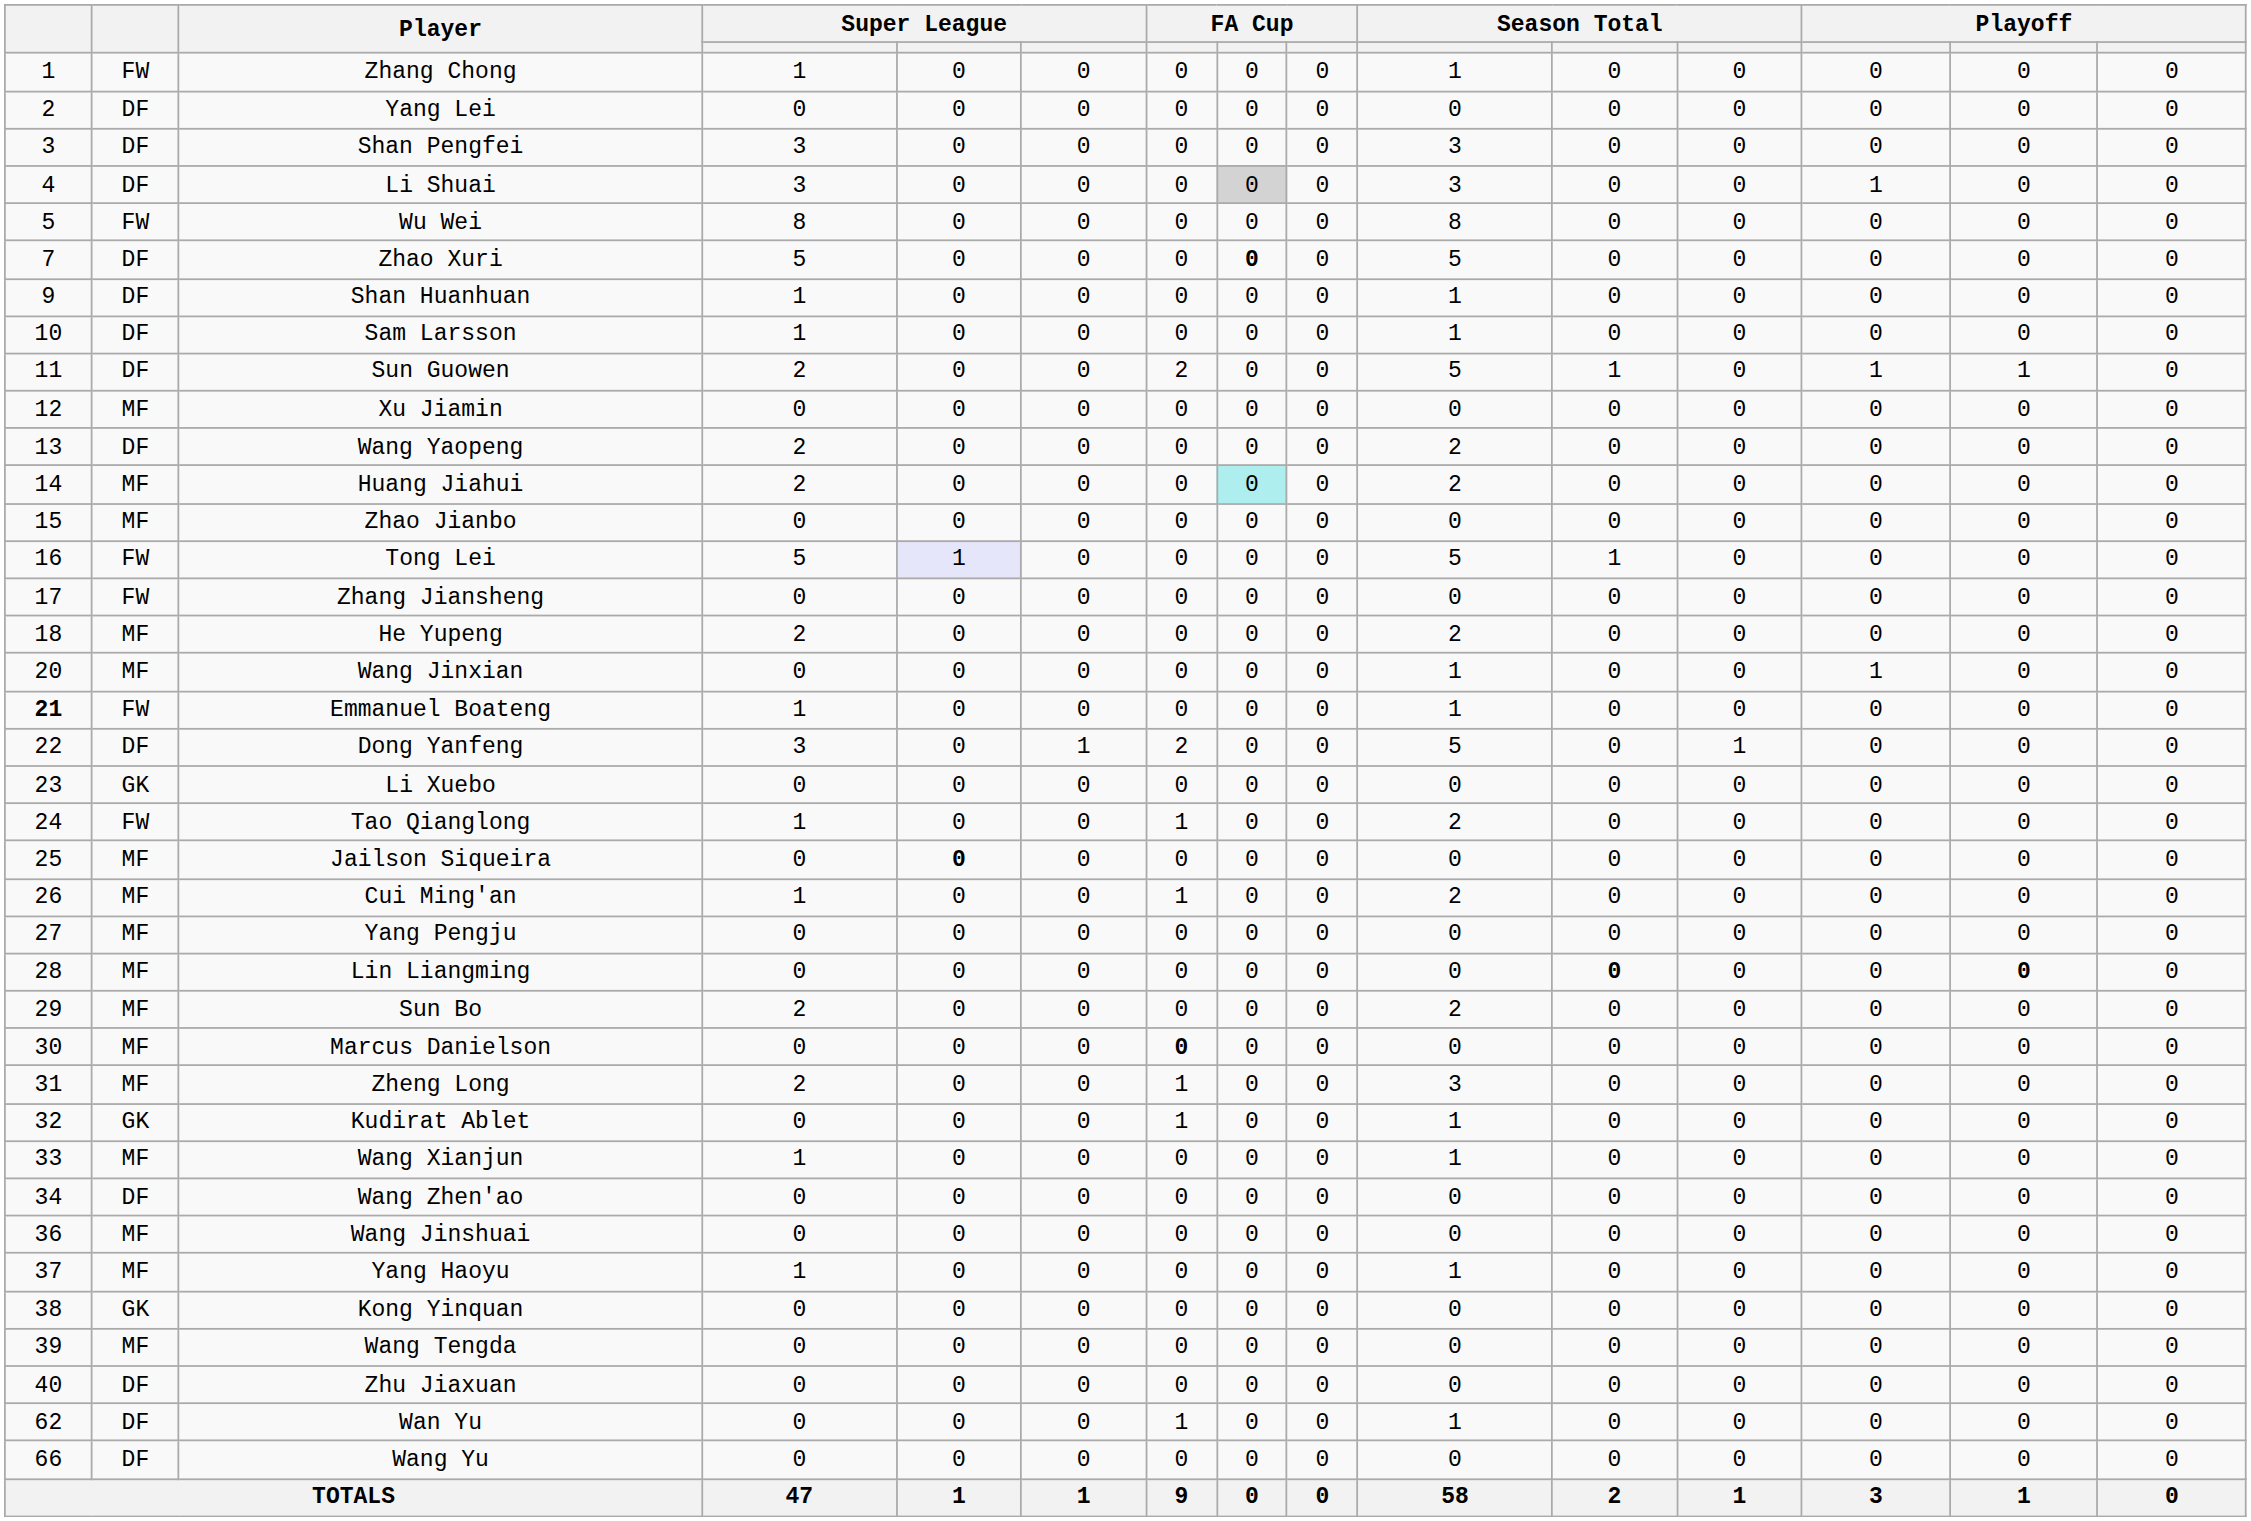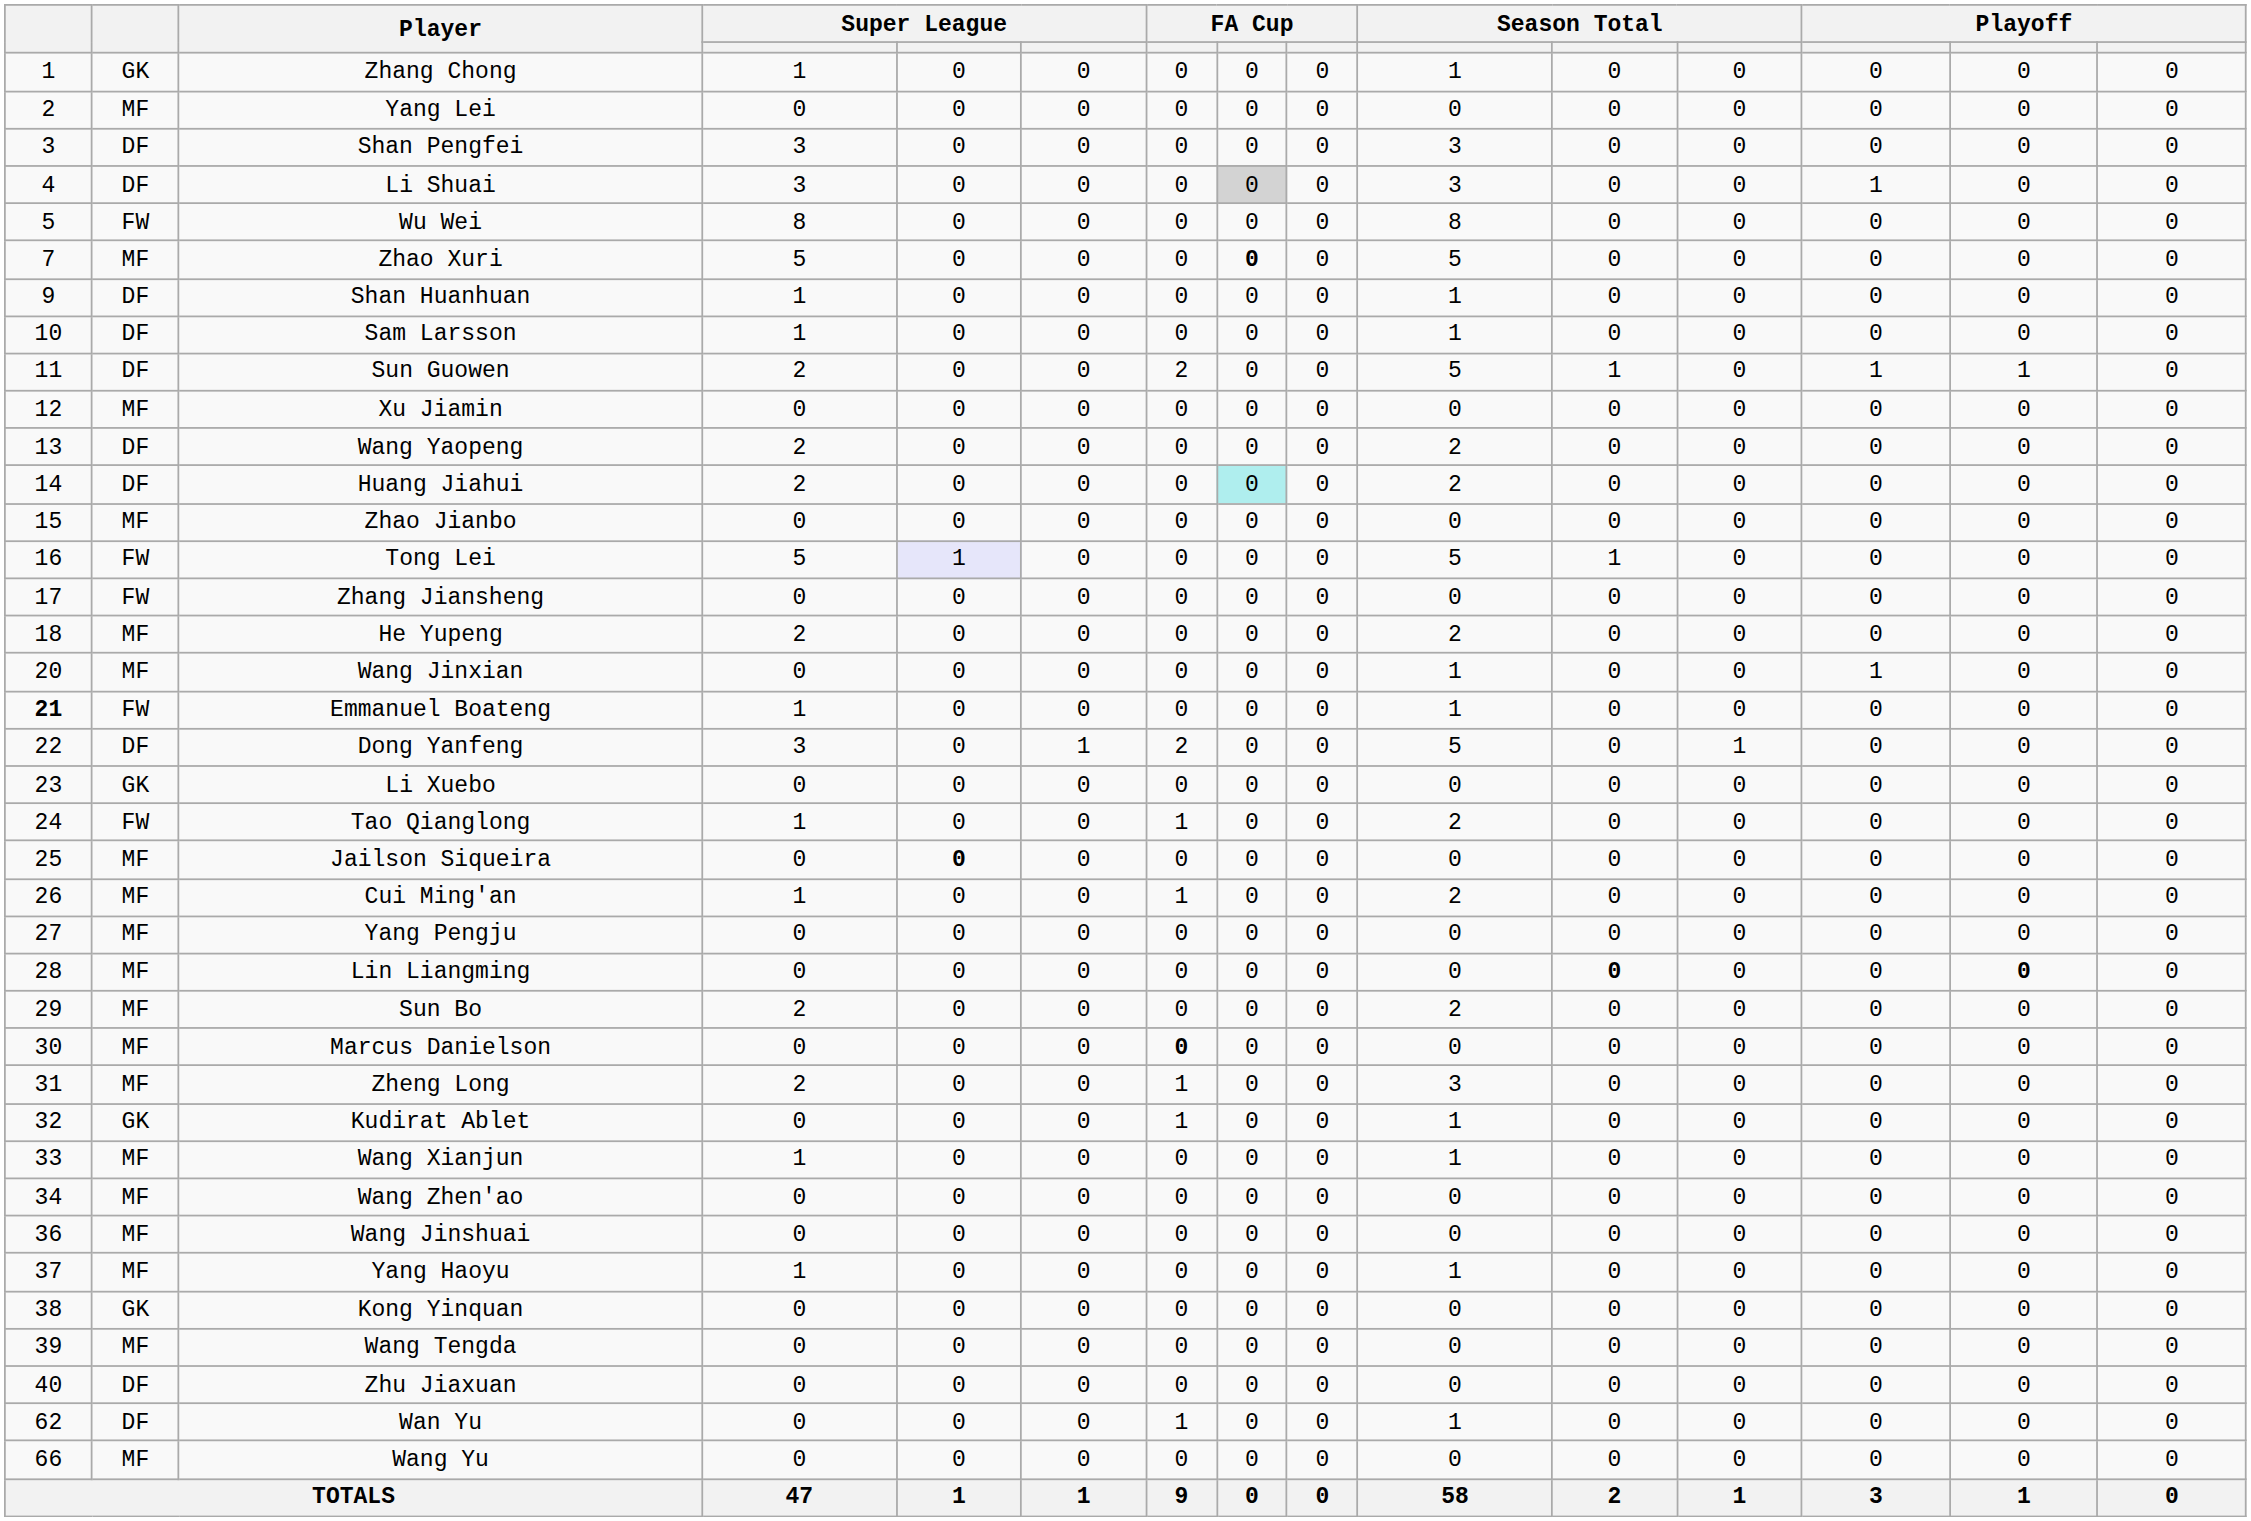Zhang Chong | column 2: FW -> GK
Yang Lei | column 2: DF -> MF
Zhao Xuri | column 2: DF -> MF
Huang Jiahui | column 2: MF -> DF
Wang Zhen'ao | column 2: DF -> MF
Wang Yu | column 2: DF -> MF
